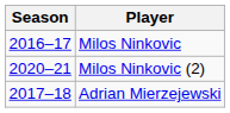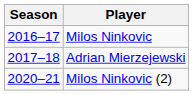rows swapped: Adrian Mierzejewski <-> Milos Ninkovic (2)
